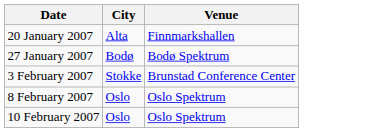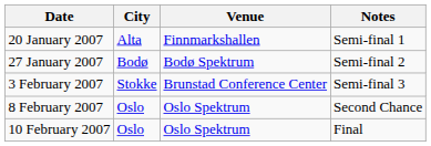+ column: Notes | Semi-final 1 | Semi-final 2 | Semi-final 3 | Second Chance | Final
